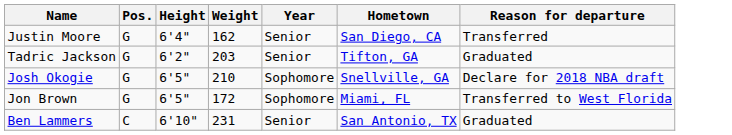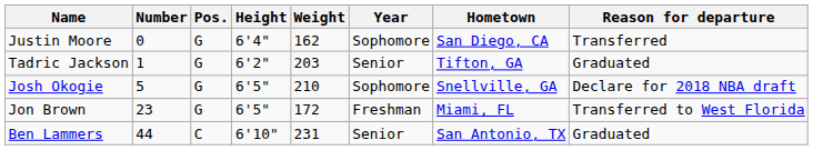+ column: Number | 0 | 1 | 5 | 23 | 44
Justin Moore | Year: Senior -> Sophomore
Jon Brown | Year: Sophomore -> Freshman
